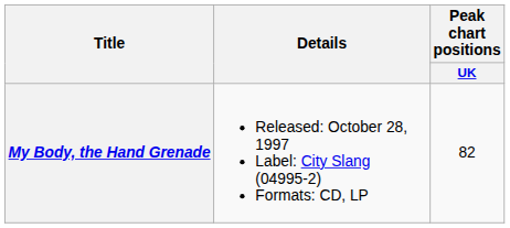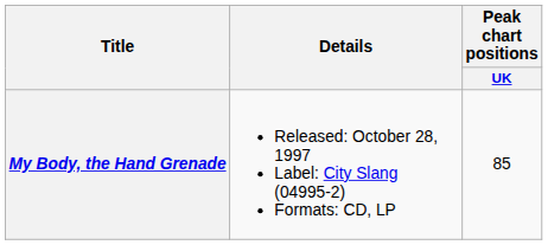My Body, the Hand Grenade | Peak chart positions / UK: 82 -> 85
